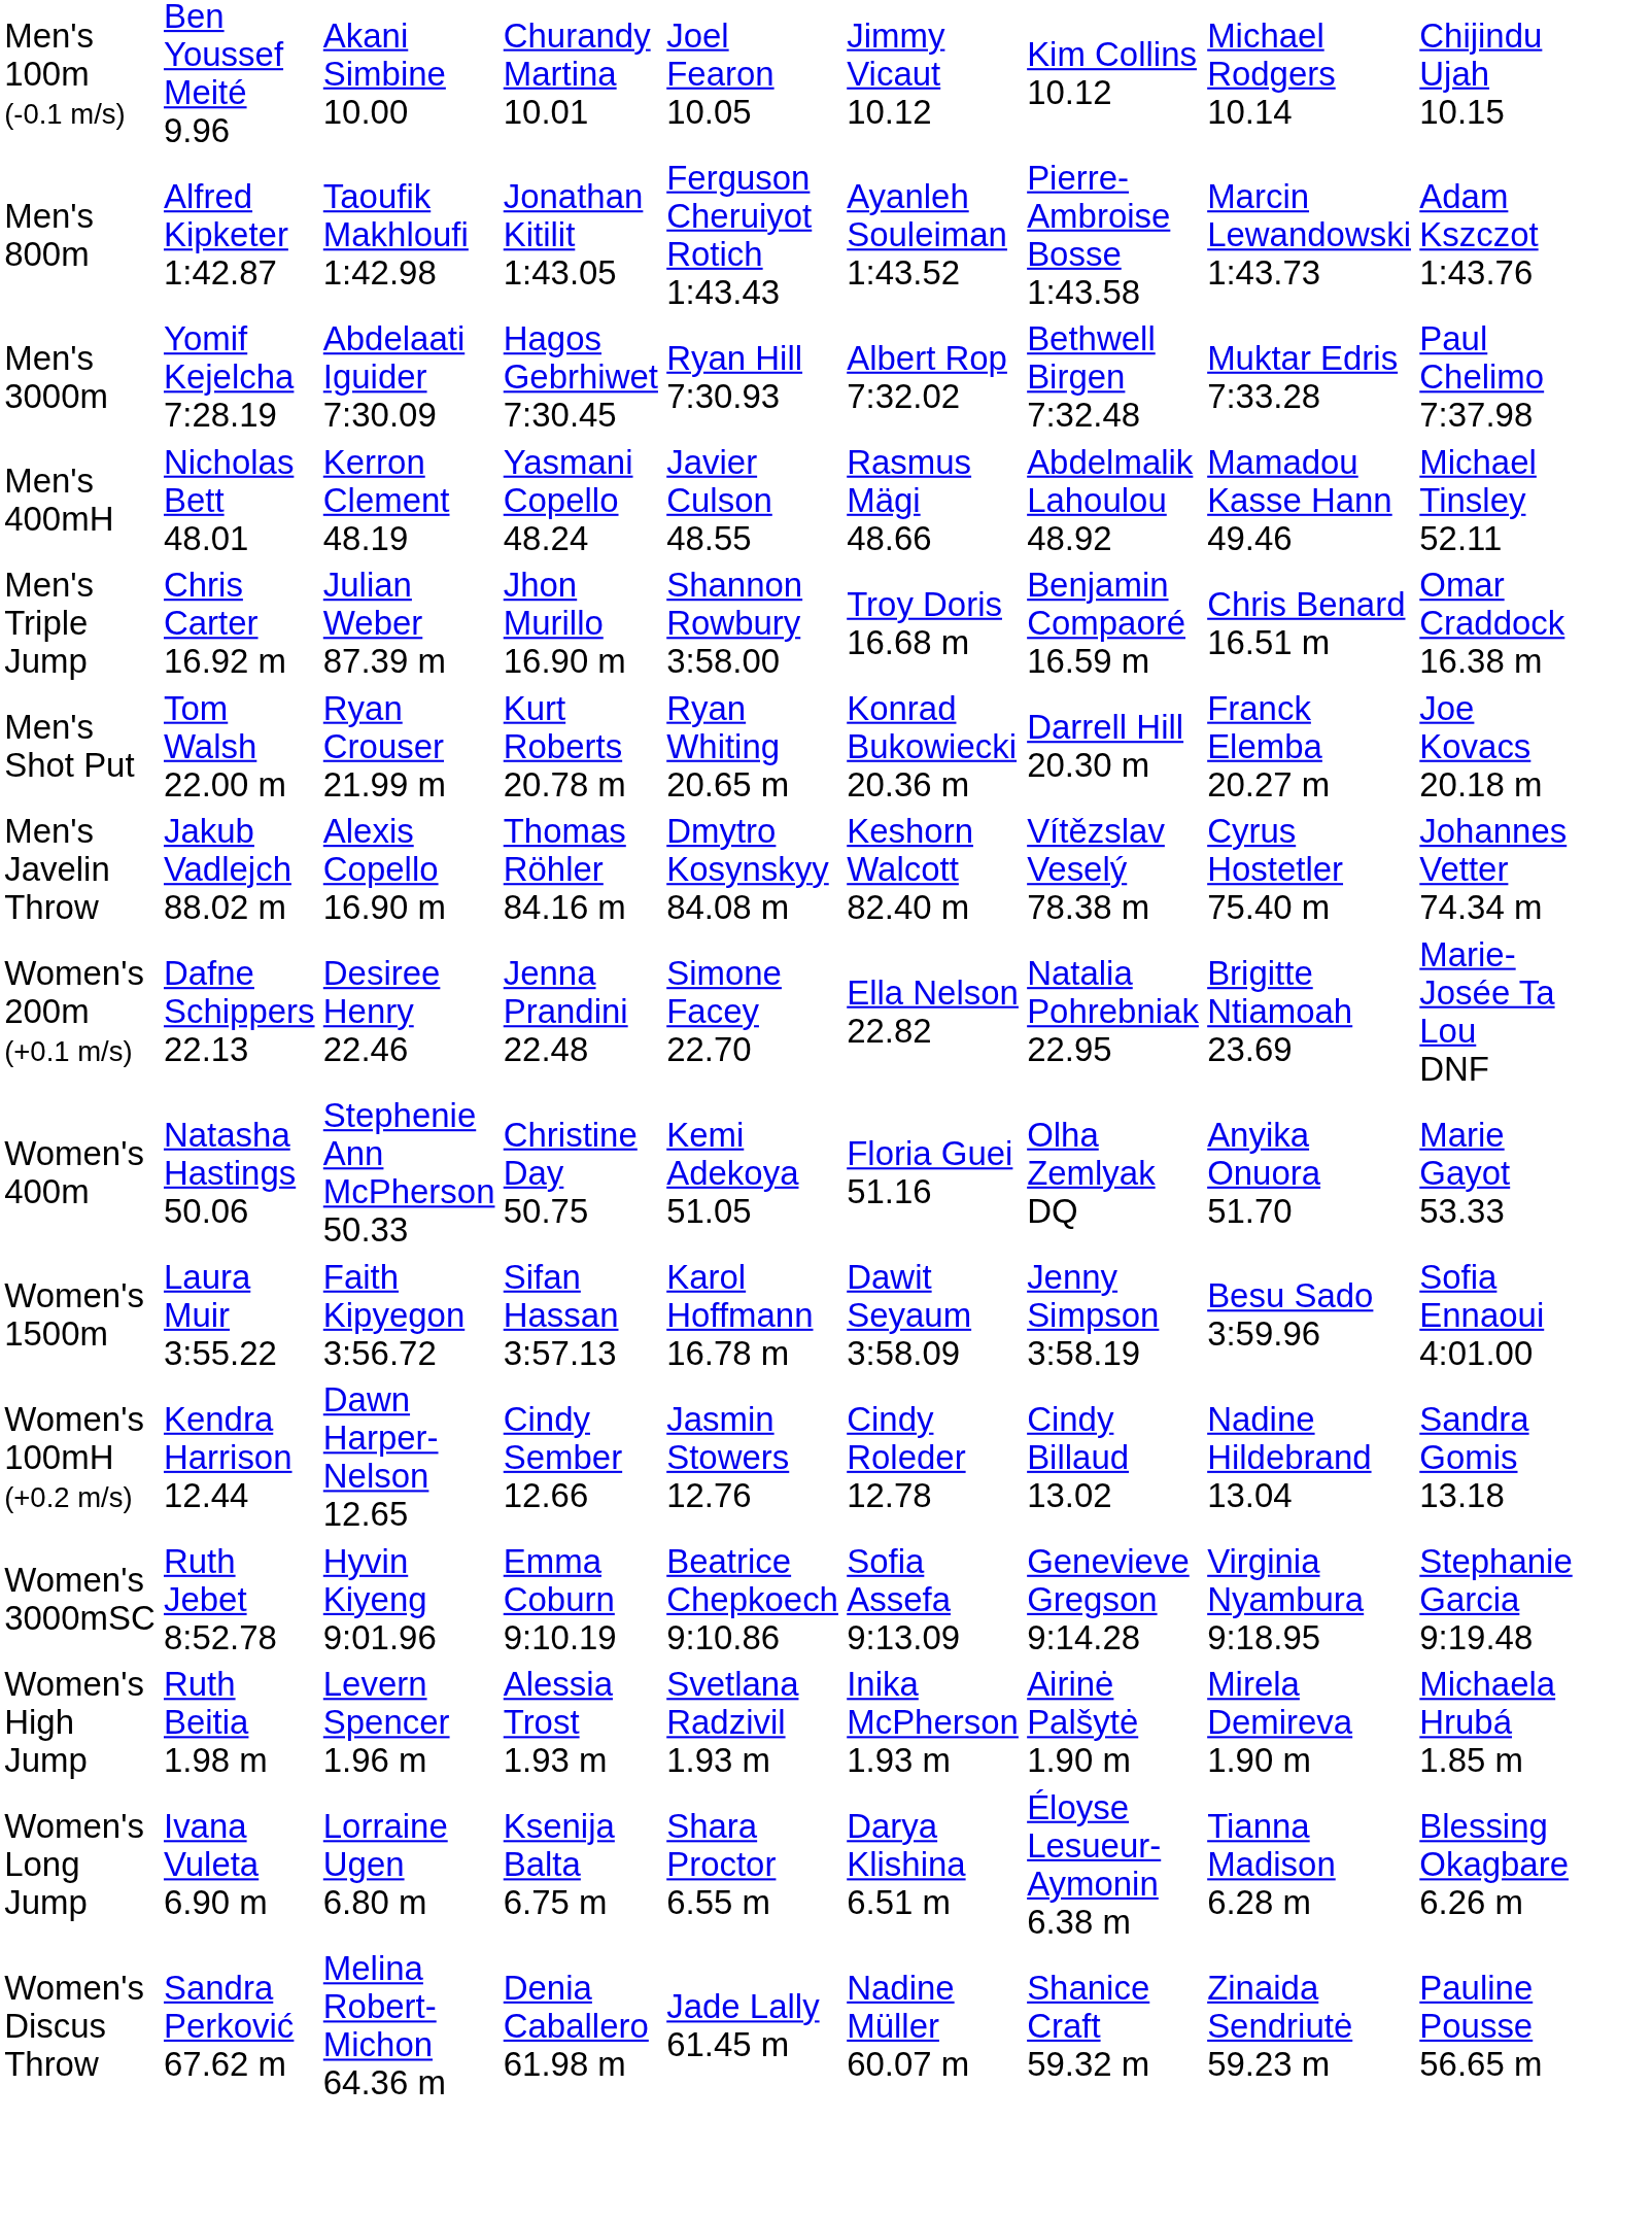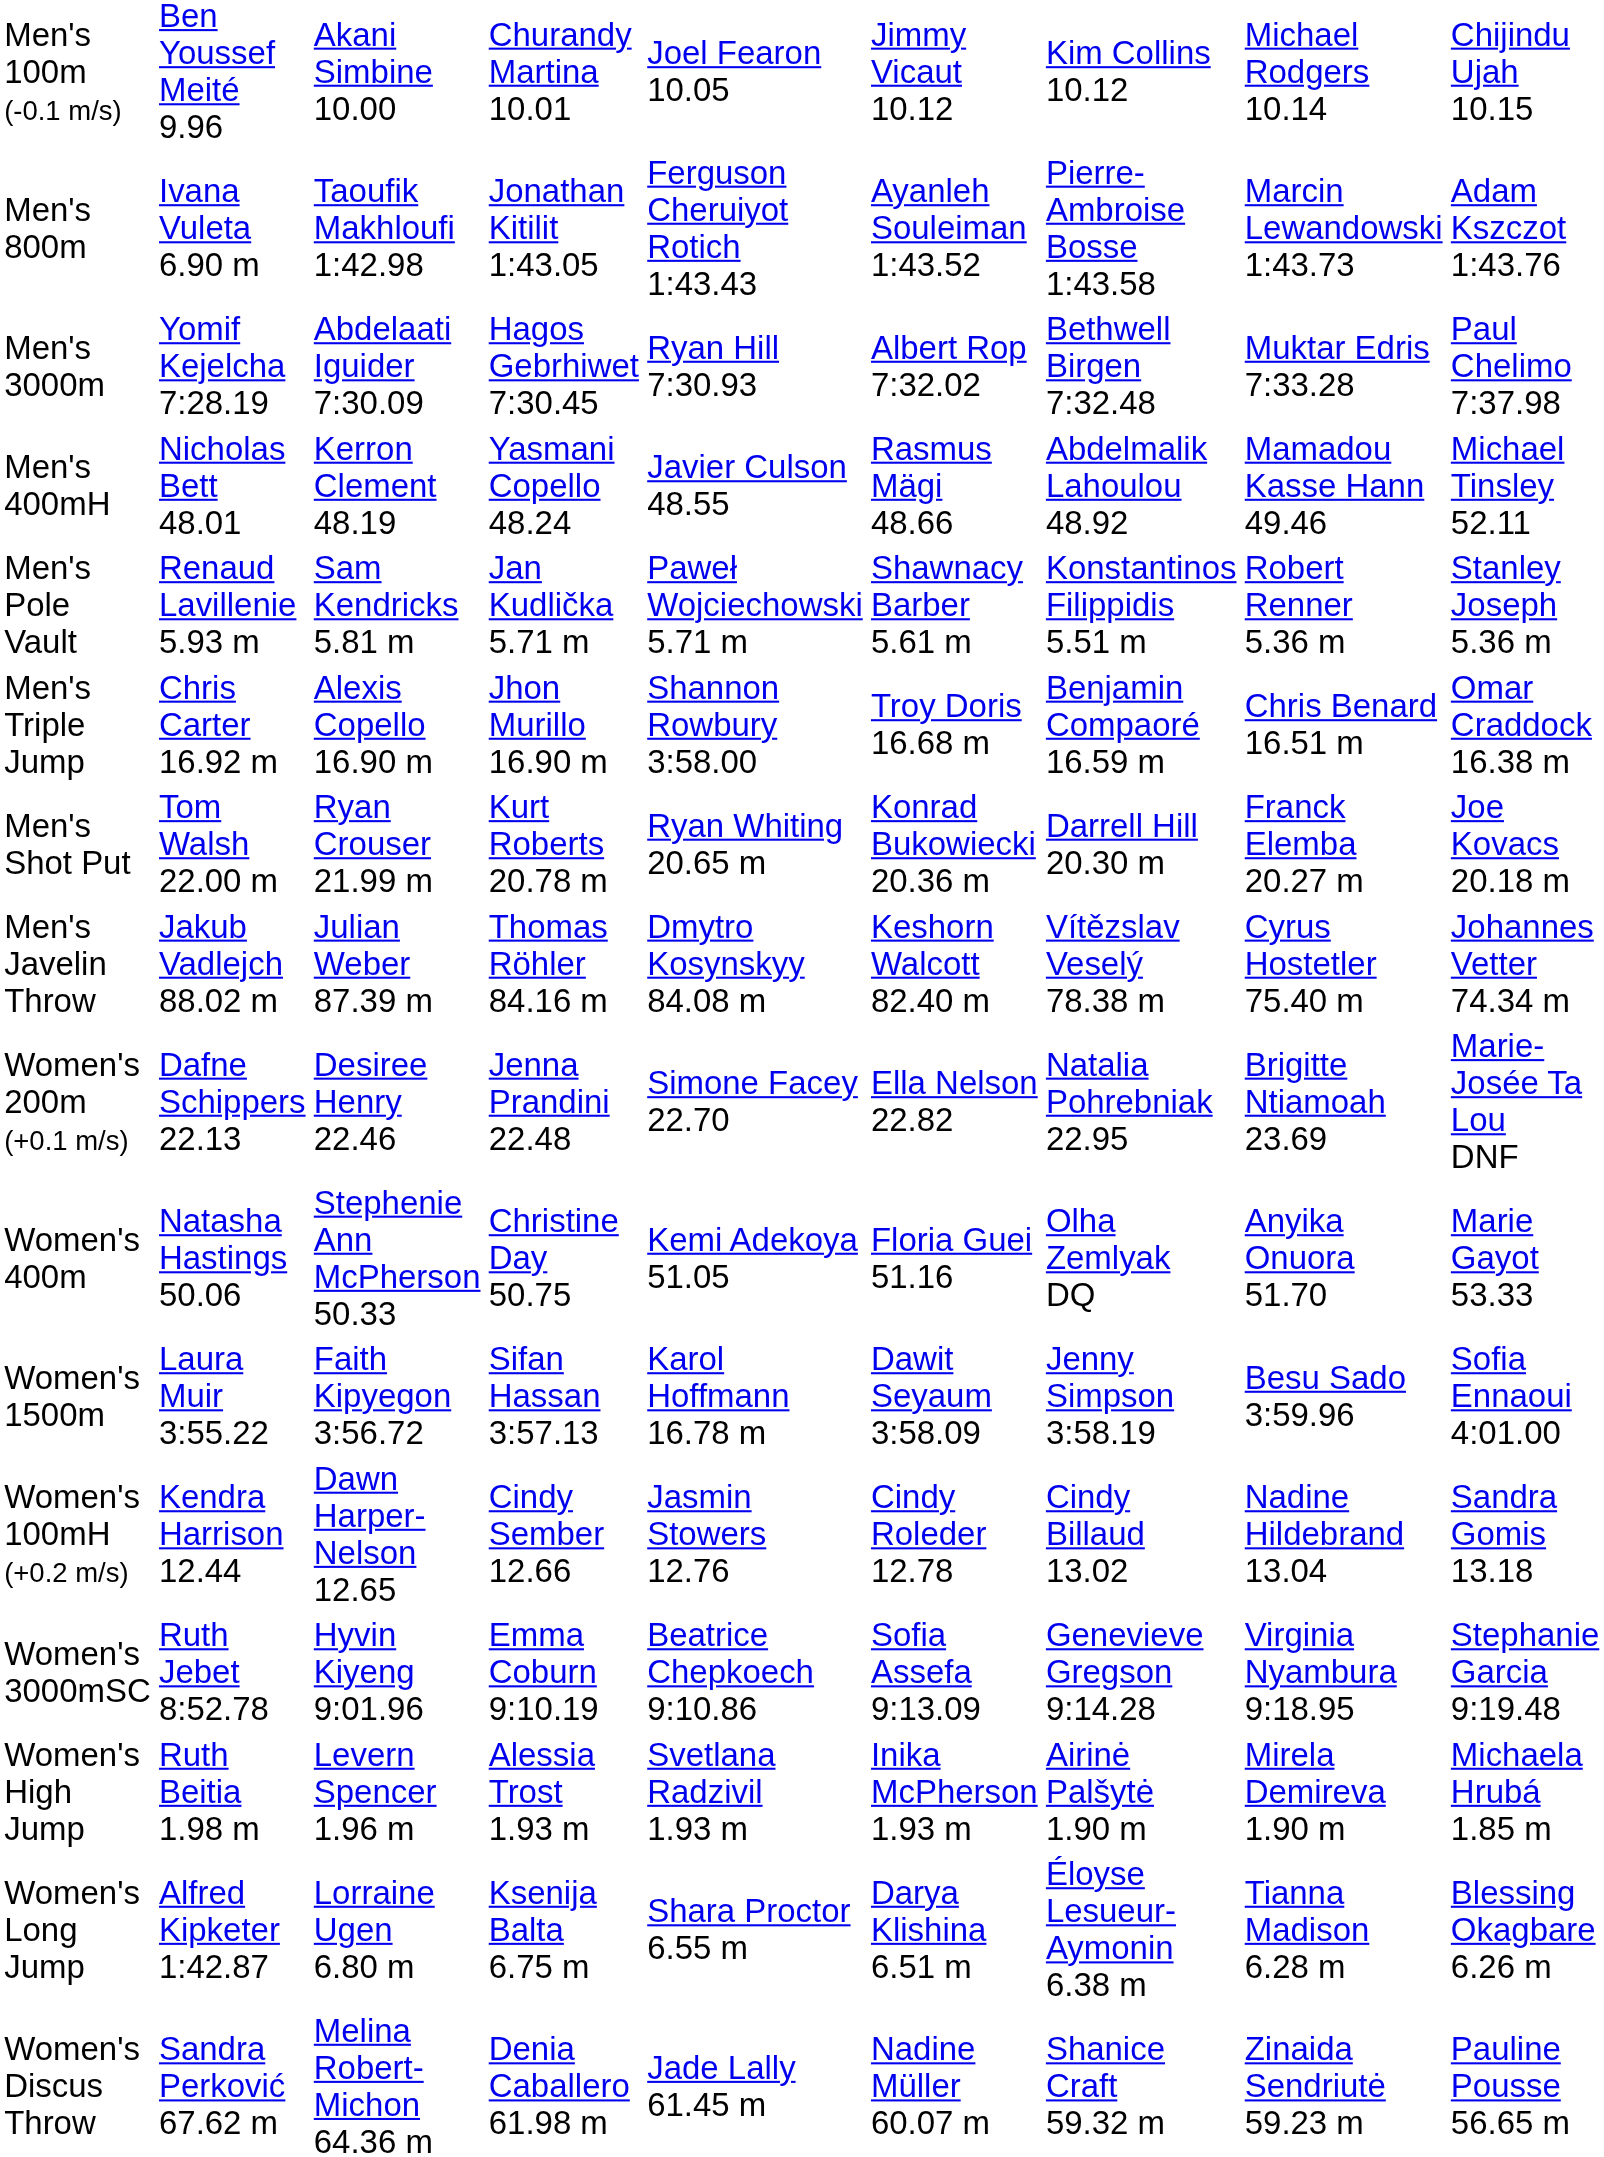Men's 800m | column 2: Alfred Kipketer 1:42.87 -> Ivana Vuleta 6.90 m
+ row: Men's Pole Vault | Renaud Lavillenie 5.93 m | Sam Kendricks 5.81 m | Jan Kudlička 5.71 m | Paweł Wojciechowski 5.71 m | Shawnacy Barber 5.61 m | Konstantinos Filippidis 5.51 m | Robert Renner 5.36 m | Stanley Joseph 5.36 m
Men's Triple Jump | column 3: Julian Weber 87.39 m -> Alexis Copello 16.90 m
Men's Javelin Throw | column 3: Alexis Copello 16.90 m -> Julian Weber 87.39 m
Women's Long Jump | column 2: Ivana Vuleta 6.90 m -> Alfred Kipketer 1:42.87
